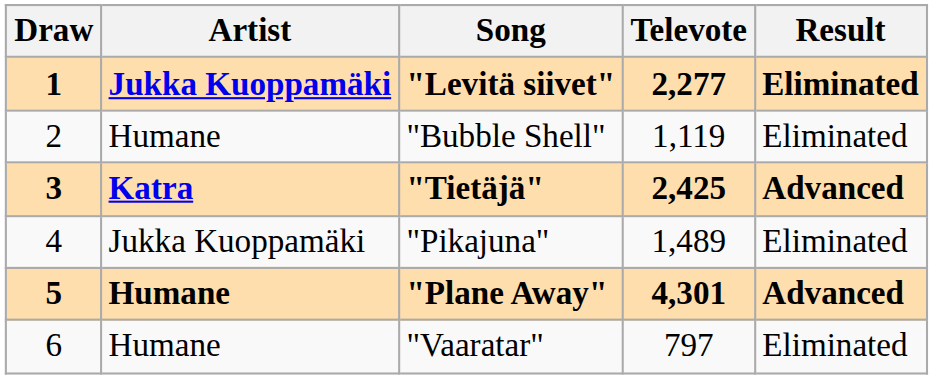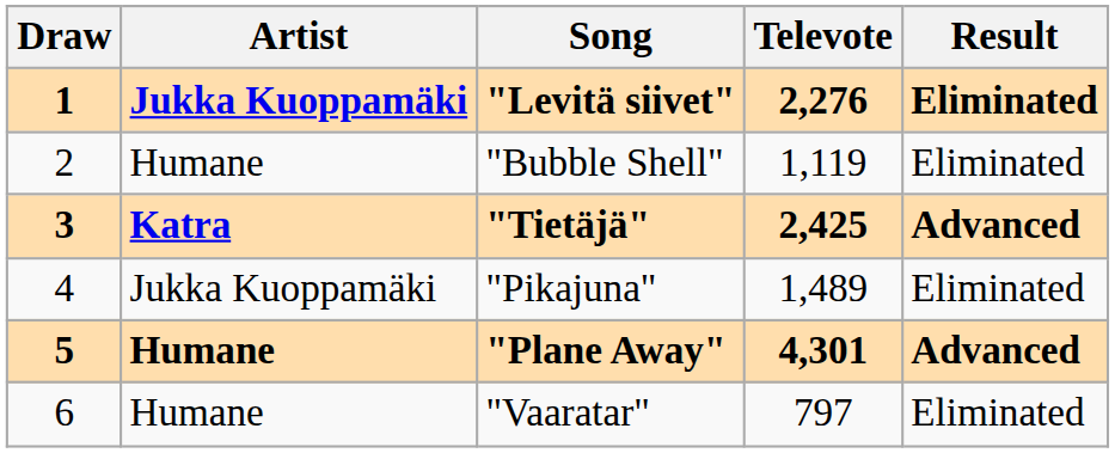"Levitä siivet" | Televote: 2,277 -> 2,276
